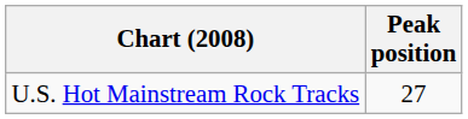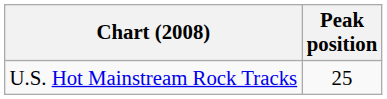U.S. Hot Mainstream Rock Tracks | Peak position: 27 -> 25
